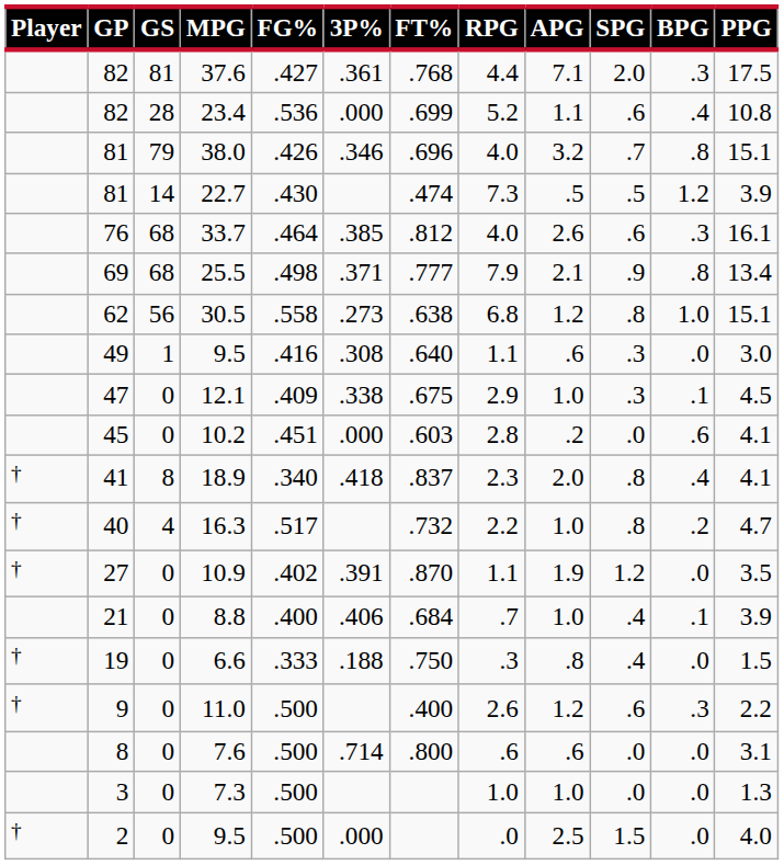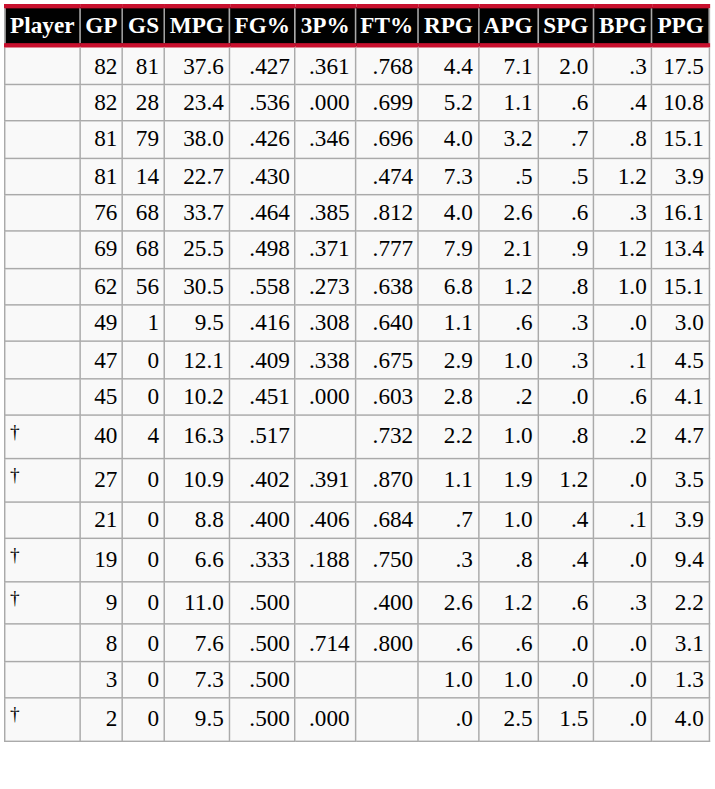25.5 | BPG: .8 -> 1.2
- row: † | 41 | 8 | 18.9 | .340 | .418 | .837 | 2.3 | 2.0 | .8 | .4 | 4.1
6.6 | PPG: 1.5 -> 9.4
